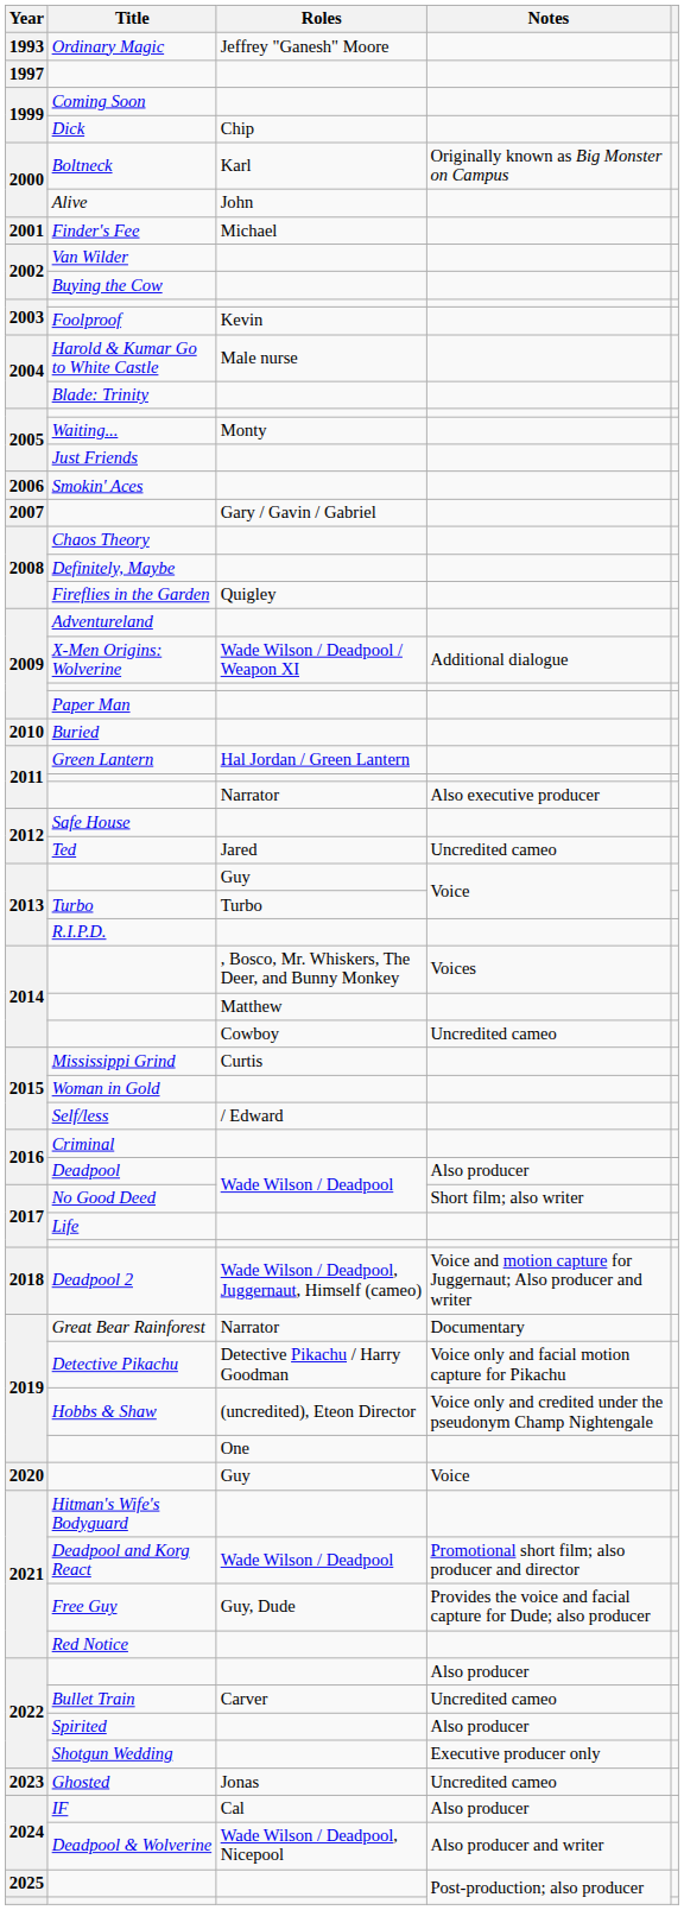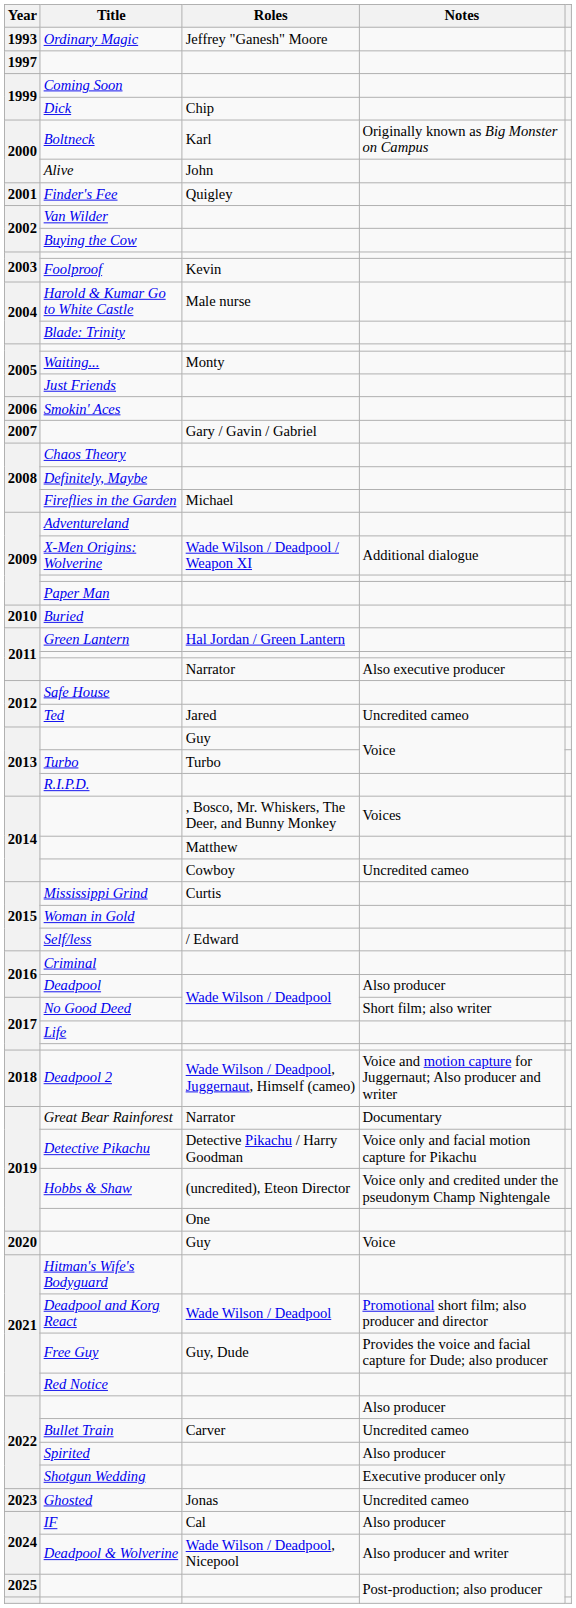Finder's Fee | Roles: Michael -> Quigley
Fireflies in the Garden | Roles: Quigley -> Michael
